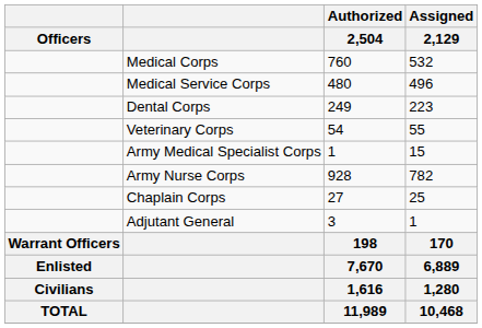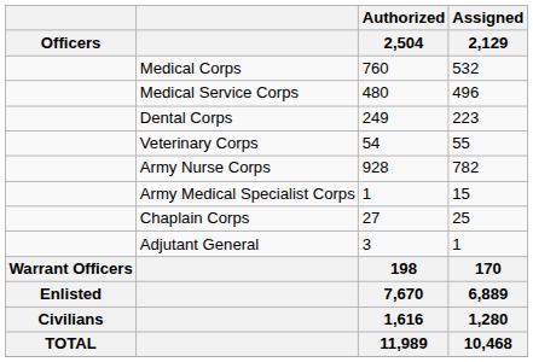rows swapped: Army Nurse Corps <-> Army Medical Specialist Corps
